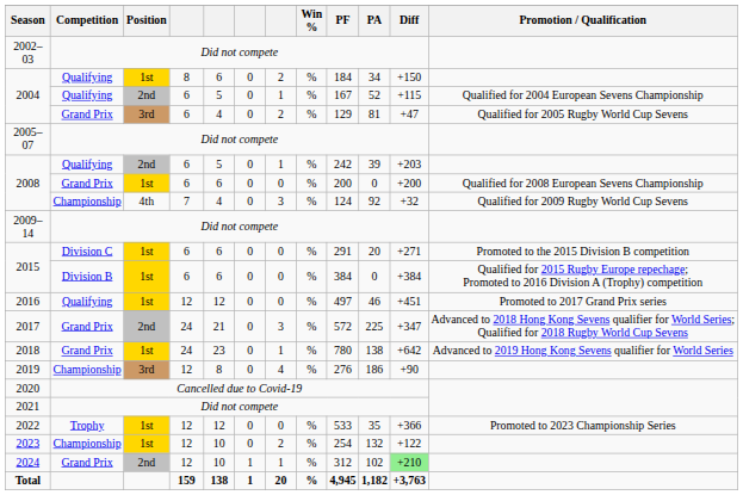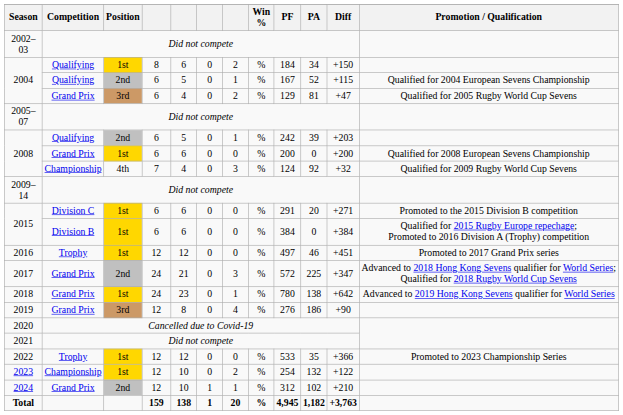2016 | Competition: Qualifying -> Trophy
2019 | Competition: Championship -> Grand Prix
2024 | Diff: lightgreen background -> no background
